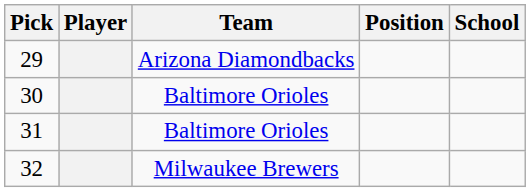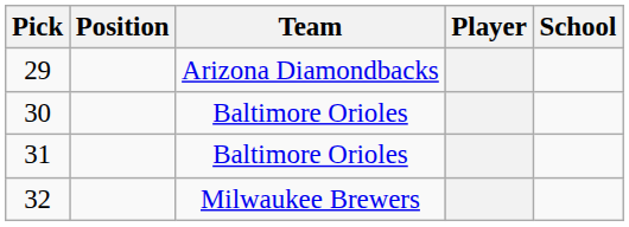columns swapped: Player <-> Position
